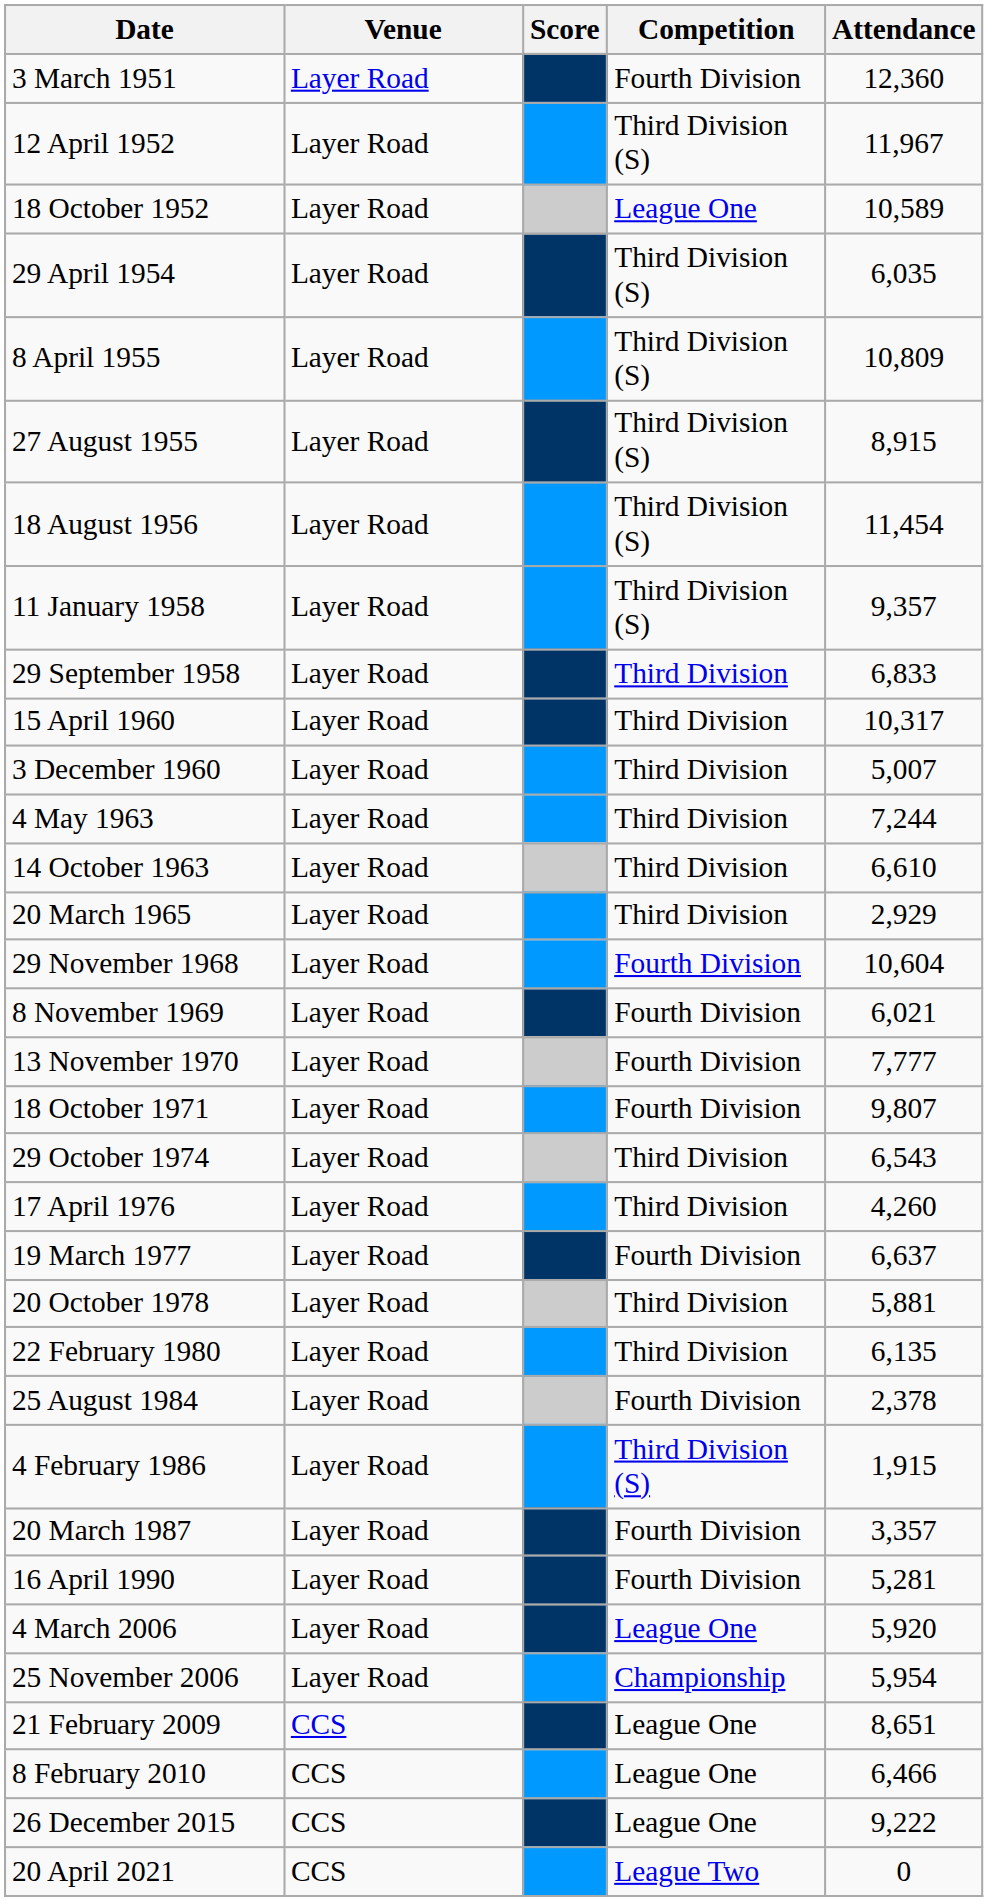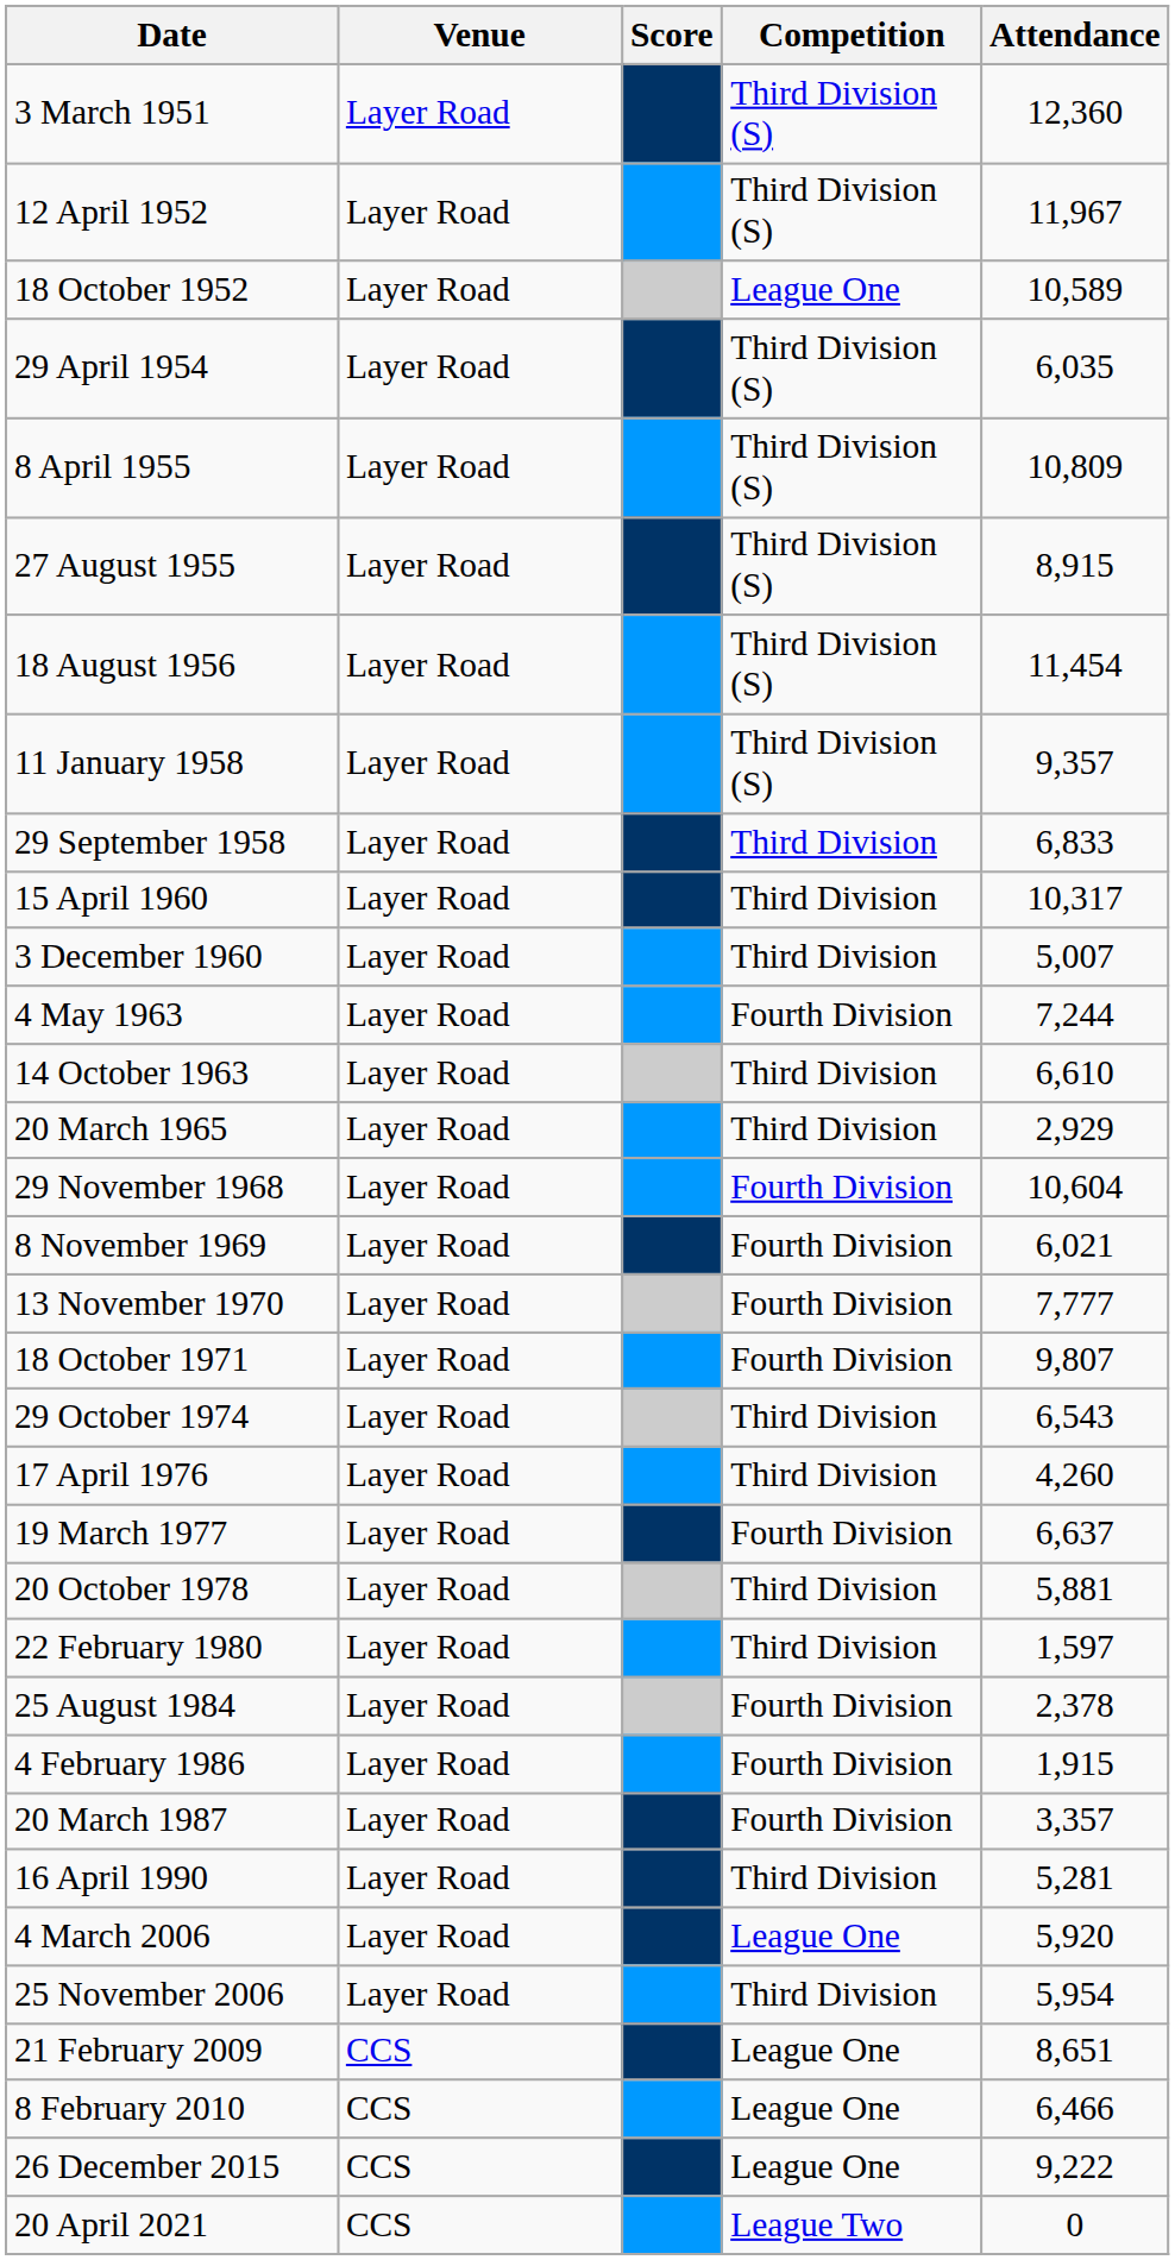3 March 1951 | Competition: Fourth Division -> Third Division (S)
4 May 1963 | Competition: Third Division -> Fourth Division
22 February 1980 | Attendance: 6,135 -> 1,597
4 February 1986 | Competition: Third Division (S) -> Fourth Division
16 April 1990 | Competition: Fourth Division -> Third Division
25 November 2006 | Competition: Championship -> Third Division
